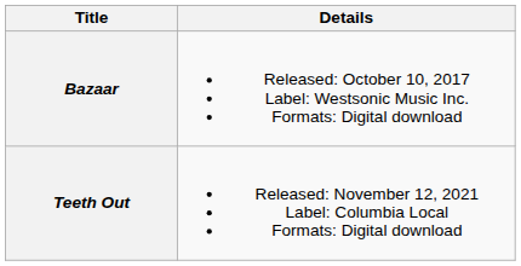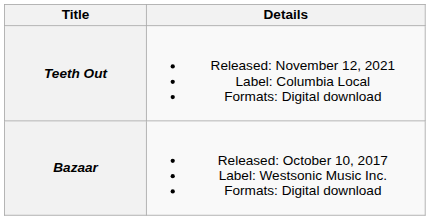rows swapped: Bazaar <-> Teeth Out
